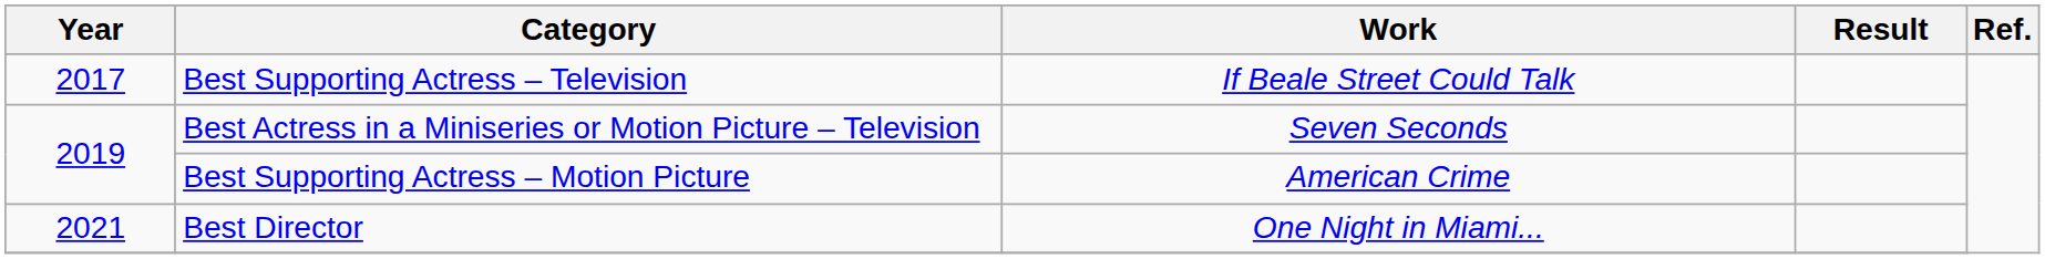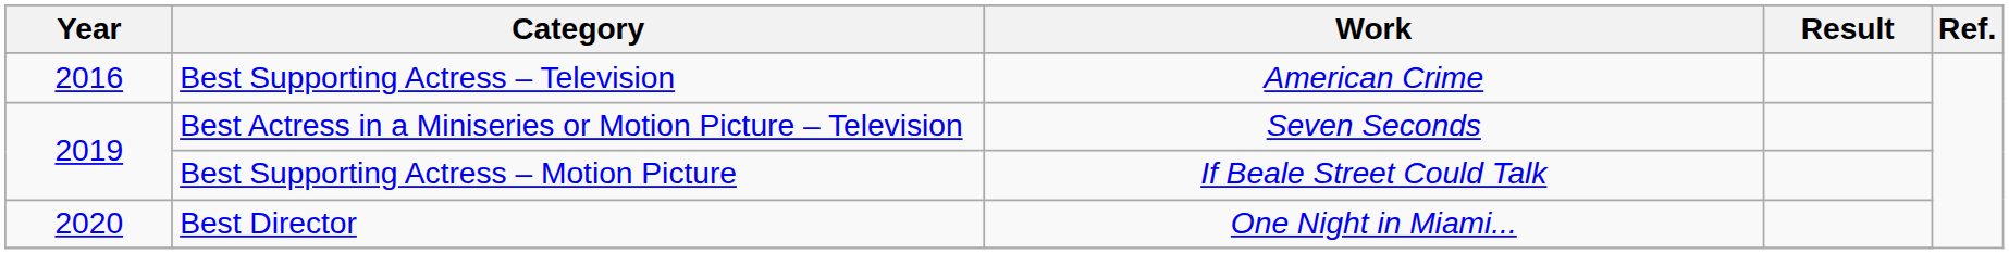Best Supporting Actress – Television | Year: 2017 -> 2016
Best Supporting Actress – Television | Work: If Beale Street Could Talk -> American Crime
Best Supporting Actress – Motion Picture | Work: American Crime -> If Beale Street Could Talk
Best Director | Year: 2021 -> 2020
